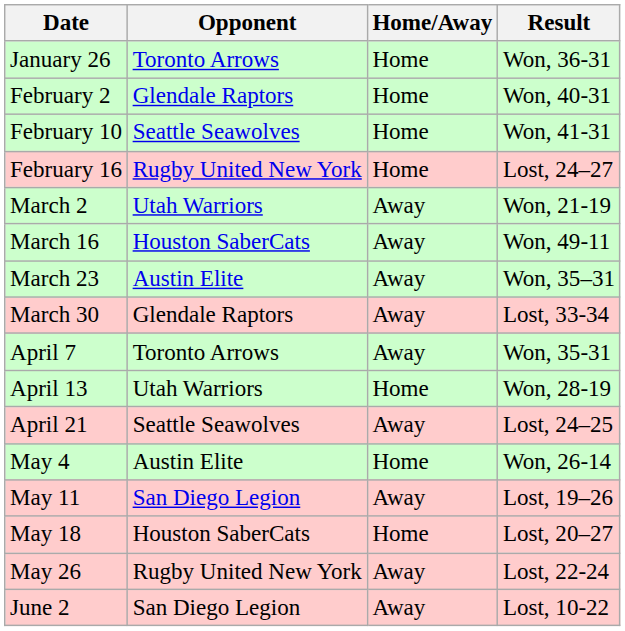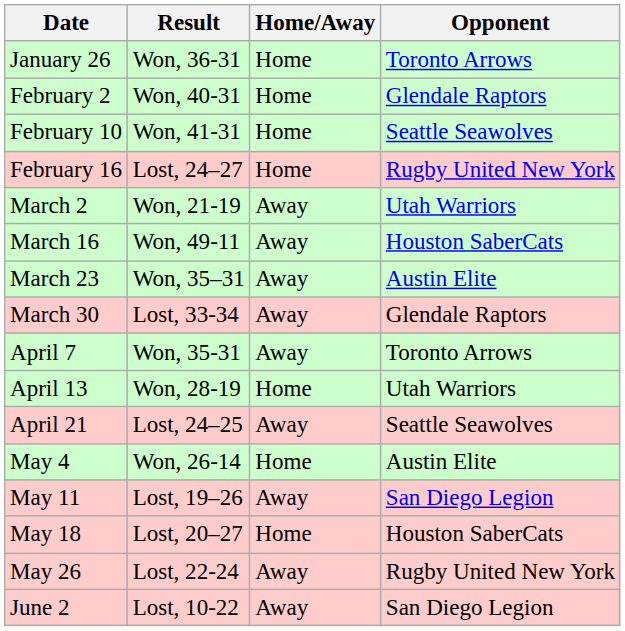columns swapped: Opponent <-> Result
